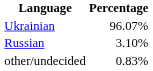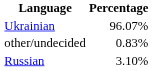rows swapped: Russian <-> other/undecided
